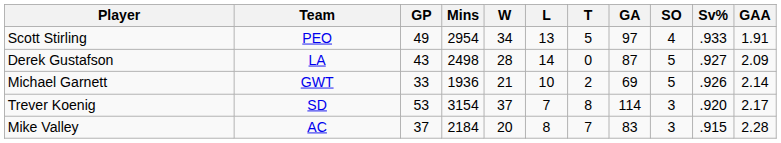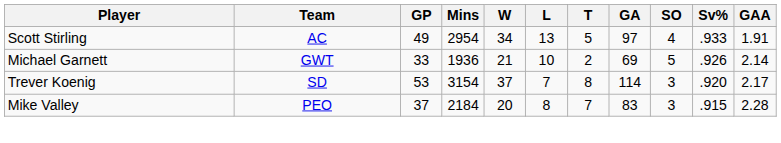Scott Stirling | Team: PEO -> AC
- row: Derek Gustafson | LA | 43 | 2498 | 28 | 14 | 0 | 87 | 5 | .927 | 2.09
Mike Valley | Team: AC -> PEO
